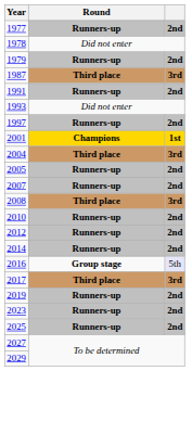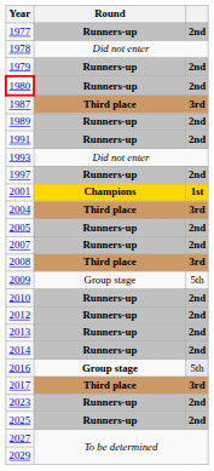+ row: 1980 | Runners-up | 2nd
+ row: 1989 | Runners-up | 2nd
+ row: 2009 | Group stage | 5th
+ row: 2013 | Runners-up | 2nd
- row: 2019 | Runners-up | 2nd
